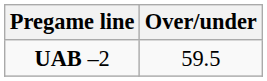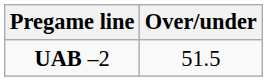UAB –2 | Over/under: 59.5 -> 51.5
